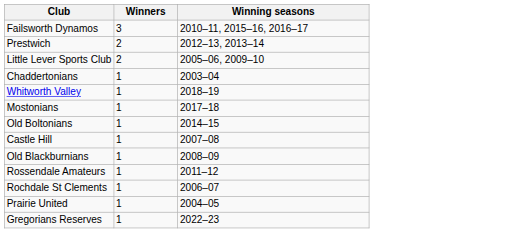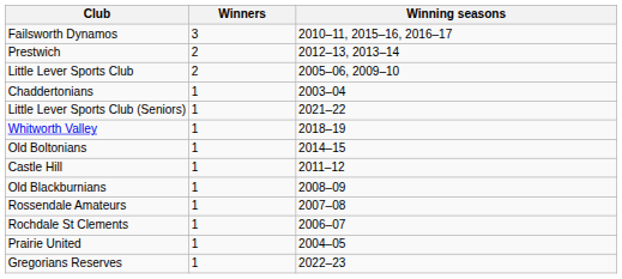+ row: Little Lever Sports Club (Seniors) | 1 | 2021–22
- row: Mostonians | 1 | 2017–18
Castle Hill | Winning seasons: 2007–08 -> 2011–12
Rossendale Amateurs | Winning seasons: 2011–12 -> 2007–08
